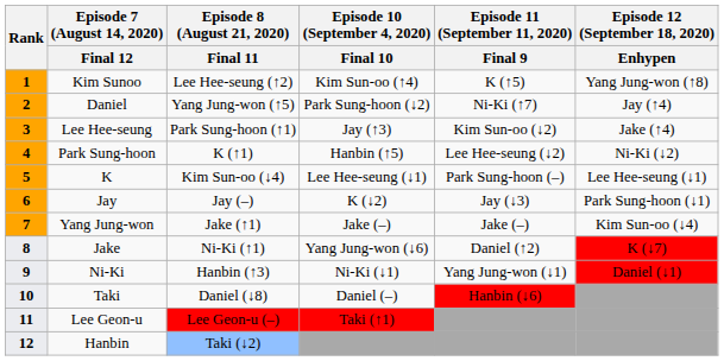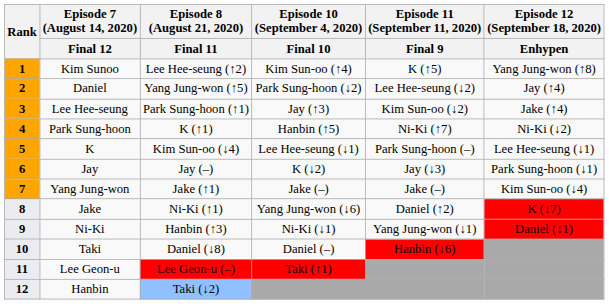Daniel | Episode 11 (September 11, 2020) / Final 9: Ni-Ki (↑7) -> Lee Hee-seung (↓2)
Park Sung-hoon | Episode 11 (September 11, 2020) / Final 9: Lee Hee-seung (↓2) -> Ni-Ki (↑7)
